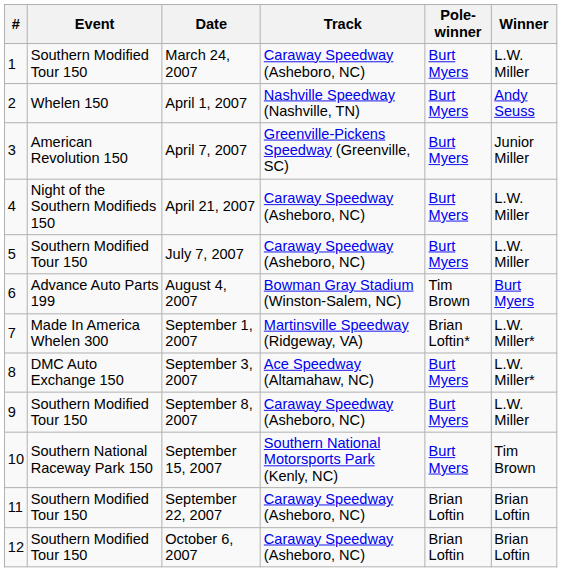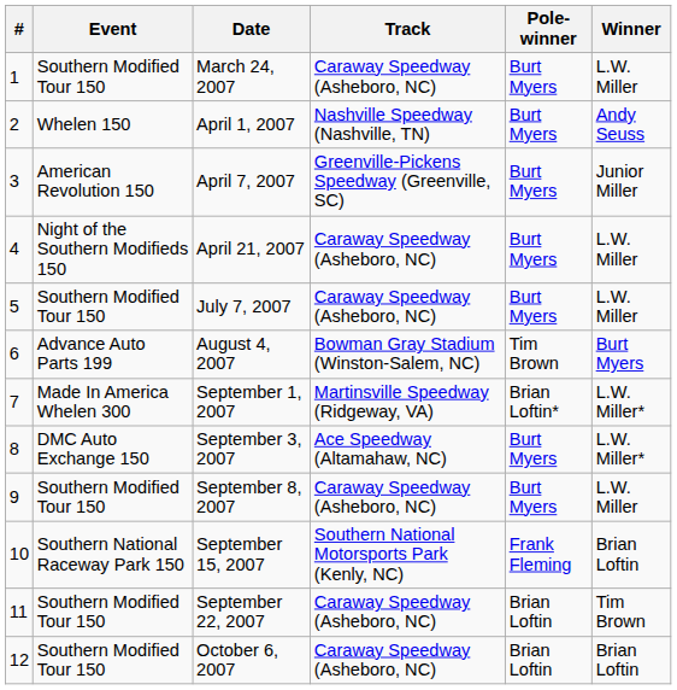September 15, 2007 | Pole-winner: Burt Myers -> Frank Fleming
September 15, 2007 | Winner: Tim Brown -> Brian Loftin
September 22, 2007 | Winner: Brian Loftin -> Tim Brown
